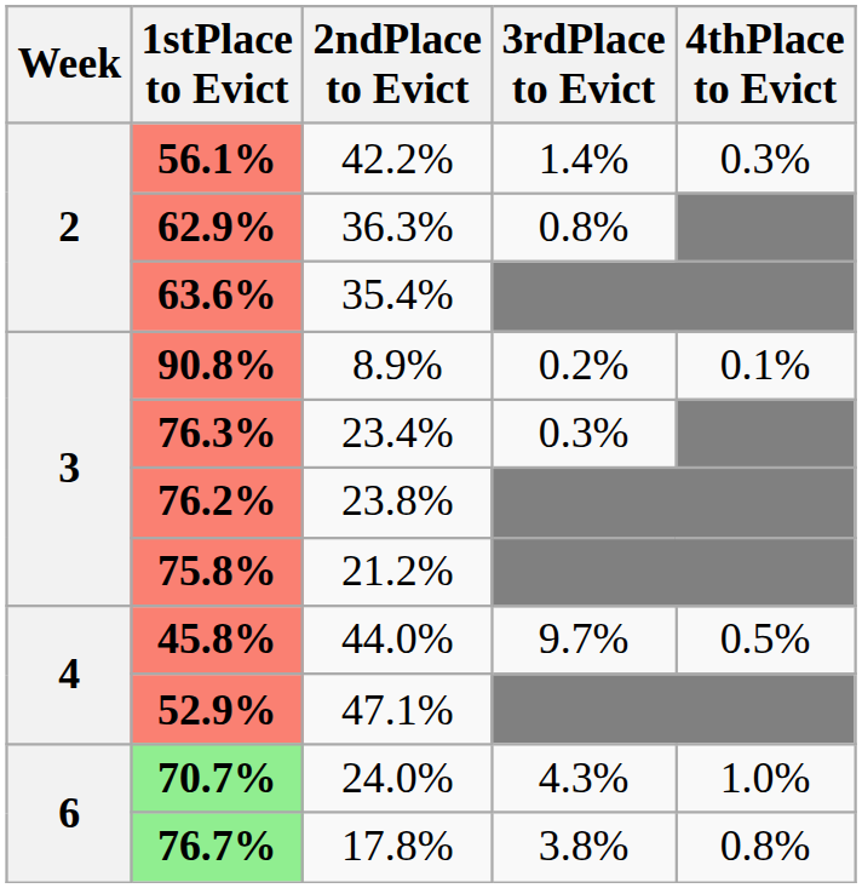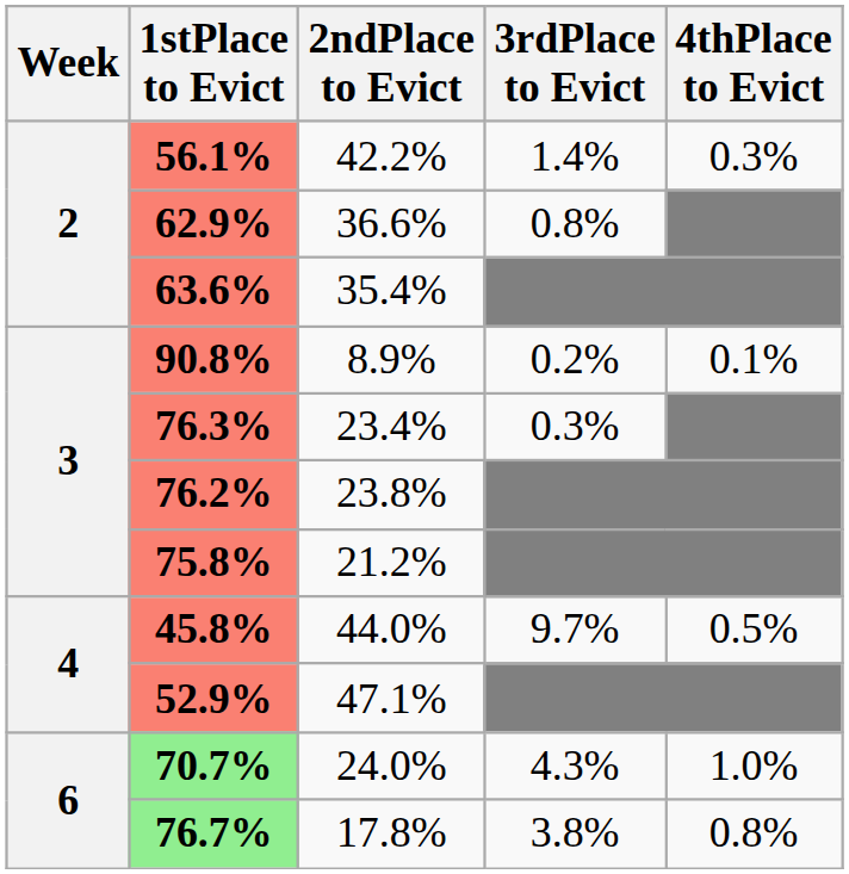62.9% | 2ndPlace to Evict: 36.3% -> 36.6%
